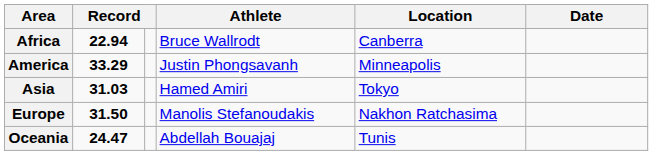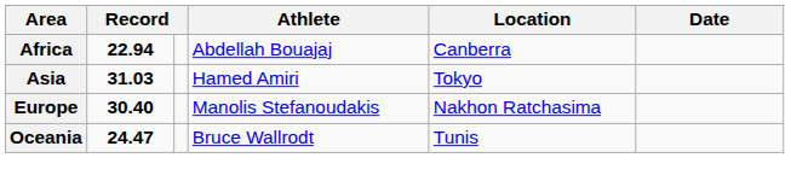Africa | Athlete: Bruce Wallrodt -> Abdellah Bouajaj
- row: America | 33.29 | Justin Phongsavanh | Minneapolis
Europe | column 2: 31.50 -> 30.40
Oceania | Athlete: Abdellah Bouajaj -> Bruce Wallrodt
